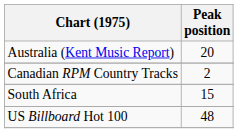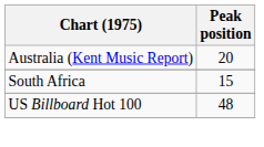- row: Canadian RPM Country Tracks | 2
